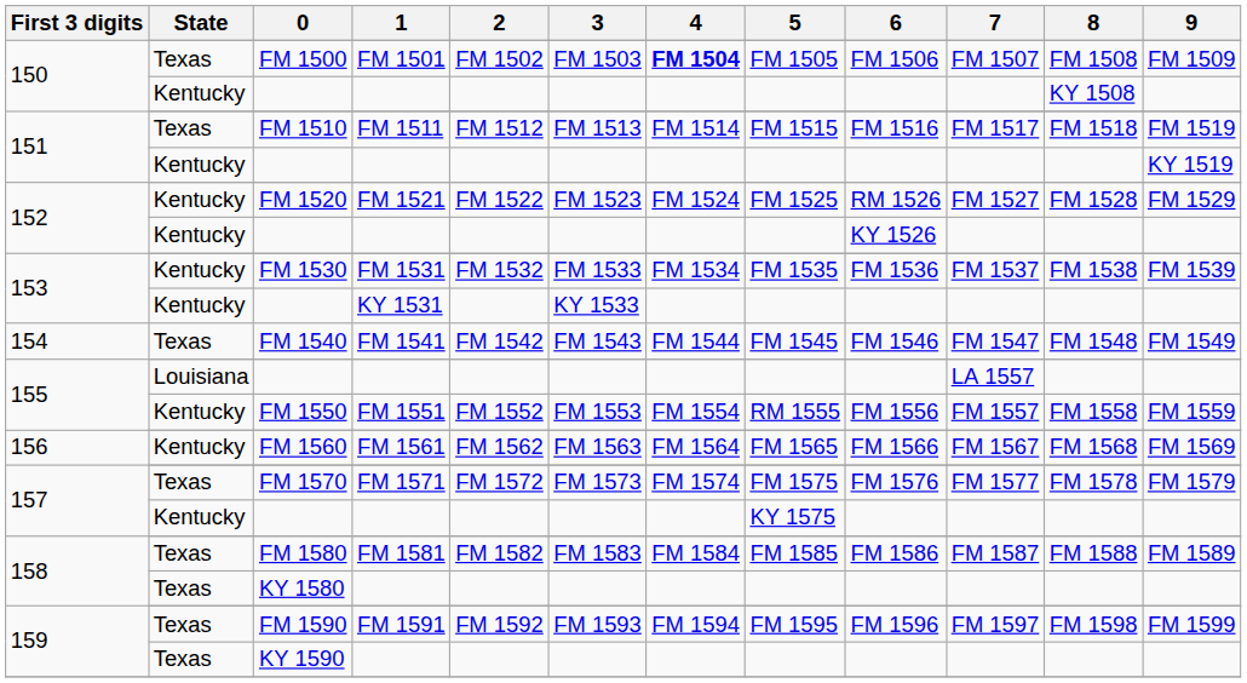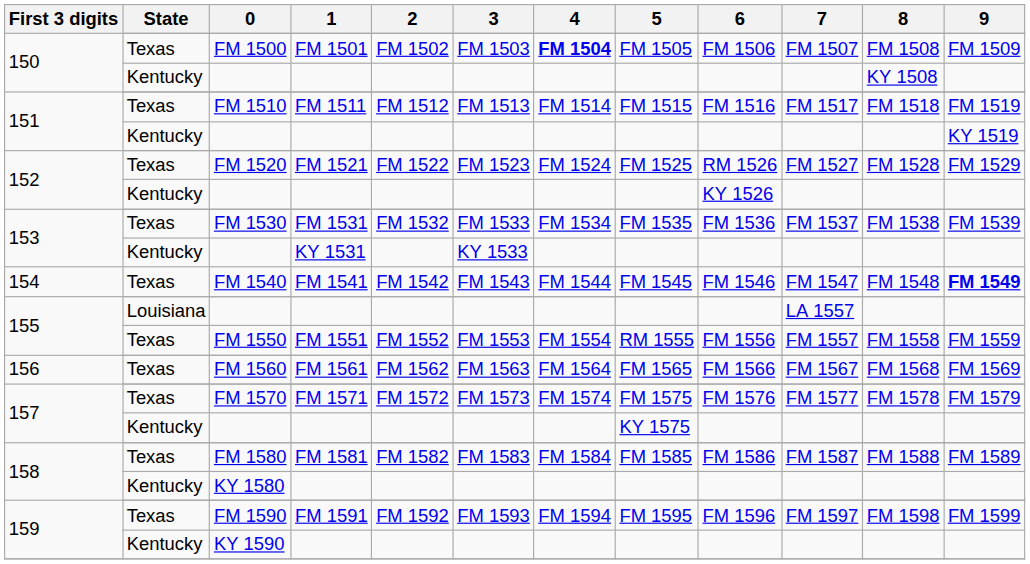FM 1520 | State: Kentucky -> Texas
FM 1530 | State: Kentucky -> Texas
FM 1540 | 9: normal -> bold
FM 1550 | State: Kentucky -> Texas
FM 1560 | State: Kentucky -> Texas
KY 1580 | State: Texas -> Kentucky
KY 1590 | State: Texas -> Kentucky
